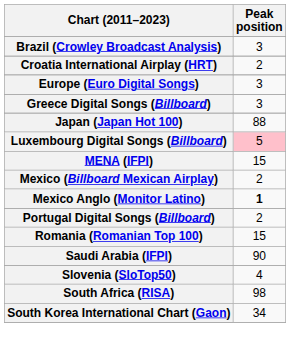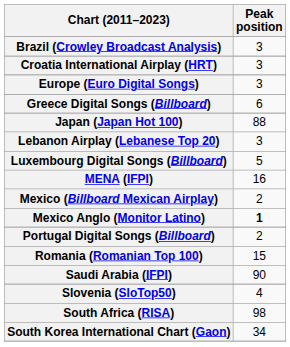Croatia International Airplay (HRT) | Peak position: 2 -> 3
Greece Digital Songs (Billboard) | Peak position: 3 -> 6
+ row: Lebanon Airplay (Lebanese Top 20) | 3
Luxembourg Digital Songs (Billboard) | Peak position: pink background -> no background
MENA (IFPI) | Peak position: 15 -> 16
